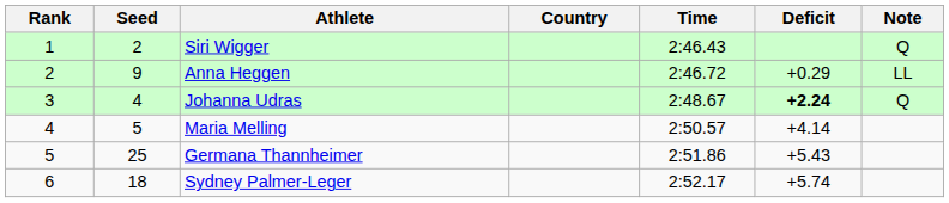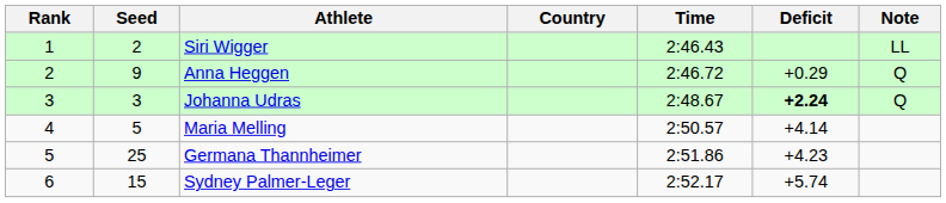Siri Wigger | Note: Q -> LL
Anna Heggen | Note: LL -> Q
Johanna Udras | Seed: 4 -> 3
Germana Thannheimer | Deficit: +5.43 -> +4.23
Sydney Palmer-Leger | Seed: 18 -> 15
